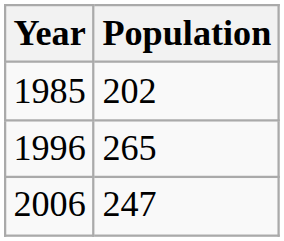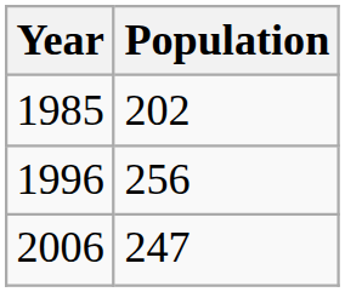1996 | Population: 265 -> 256
